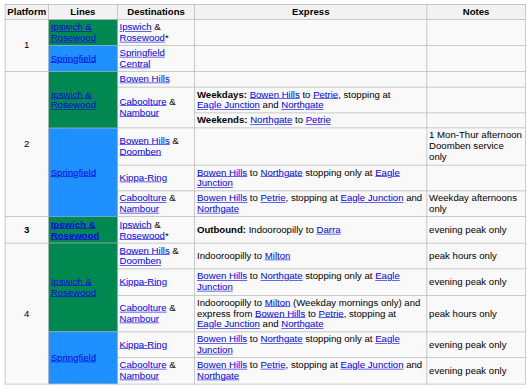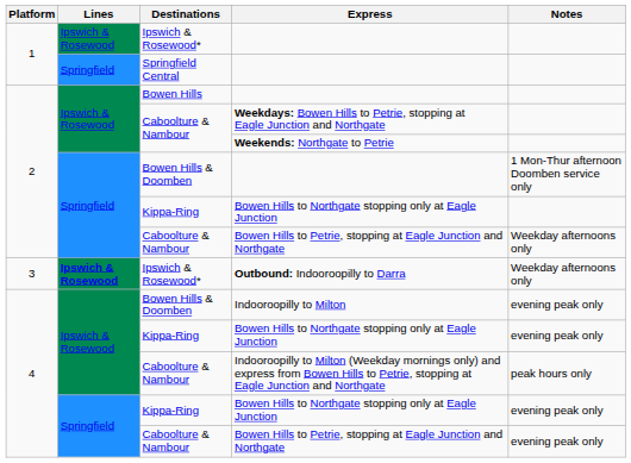Outbound: Indooroopilly to Darra | Platform: bold -> normal
Outbound: Indooroopilly to Darra | Notes: evening peak only -> Weekday afternoons only
Indooroopilly to Milton | Notes: peak hours only -> evening peak only
